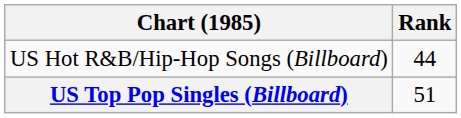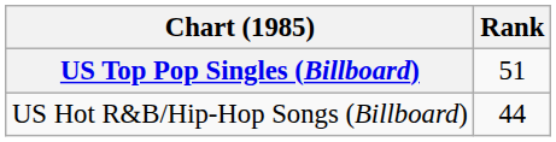rows swapped: US Top Pop Singles (Billboard) <-> US Hot R&B/Hip-Hop Songs (Billboard)
